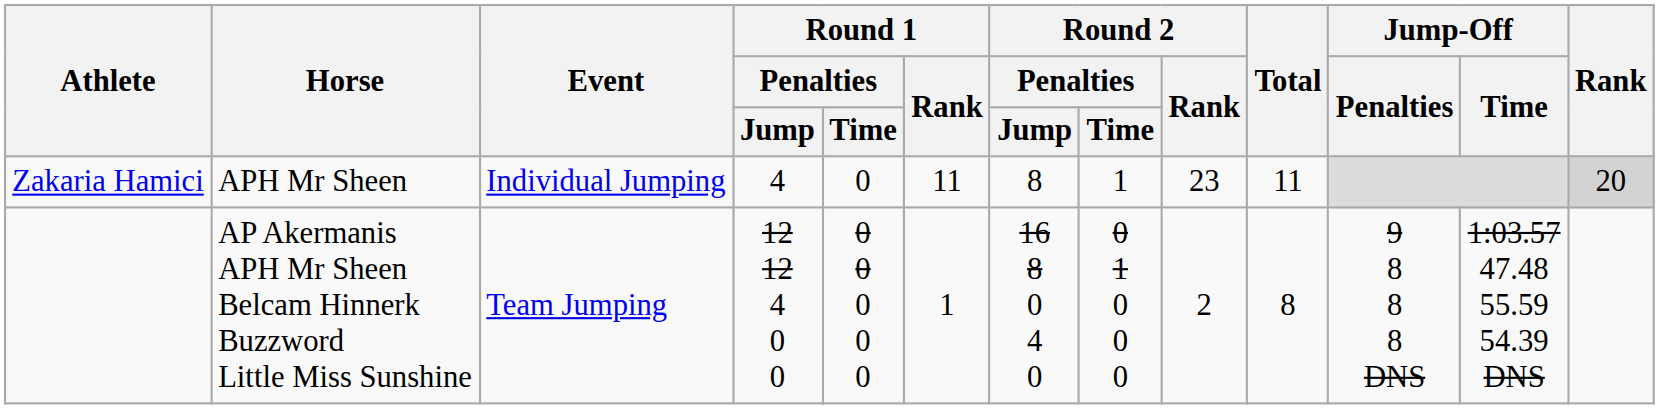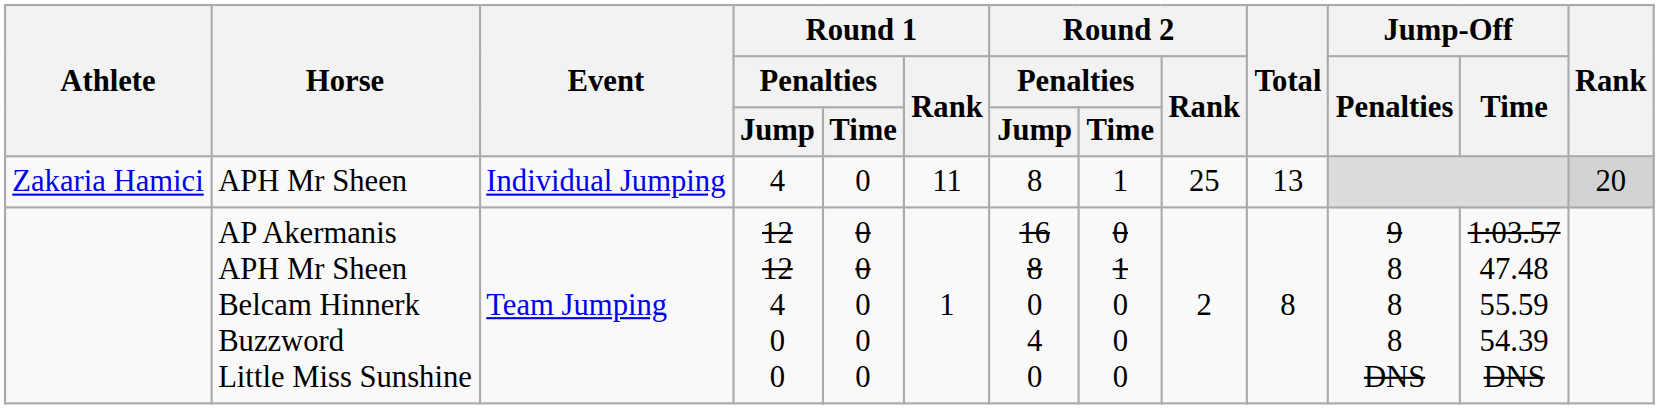Zakaria Hamici | Round 2 / Rank: 23 -> 25
Zakaria Hamici | Total: 11 -> 13
